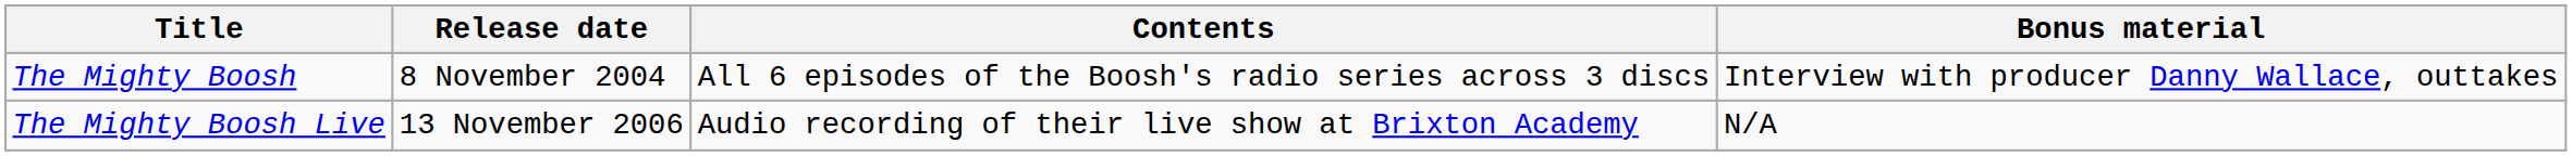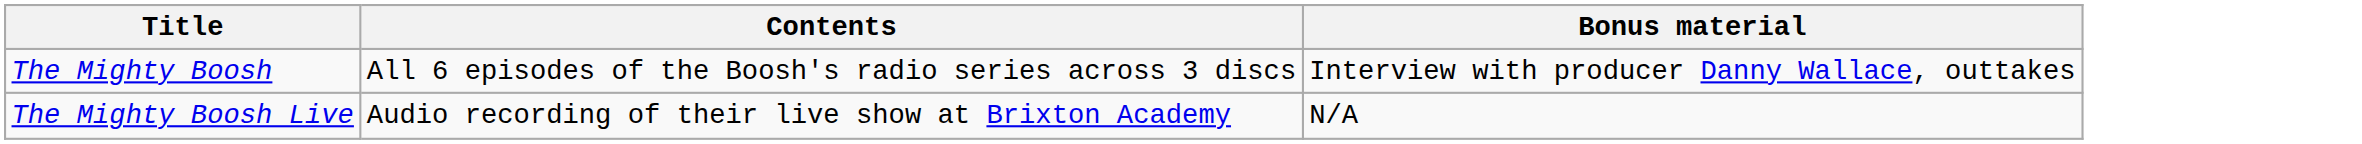- column: Release date | 8 November 2004 | 13 November 2006
